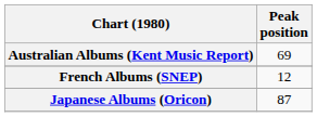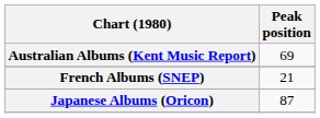French Albums (SNEP) | Peak position: 12 -> 21
